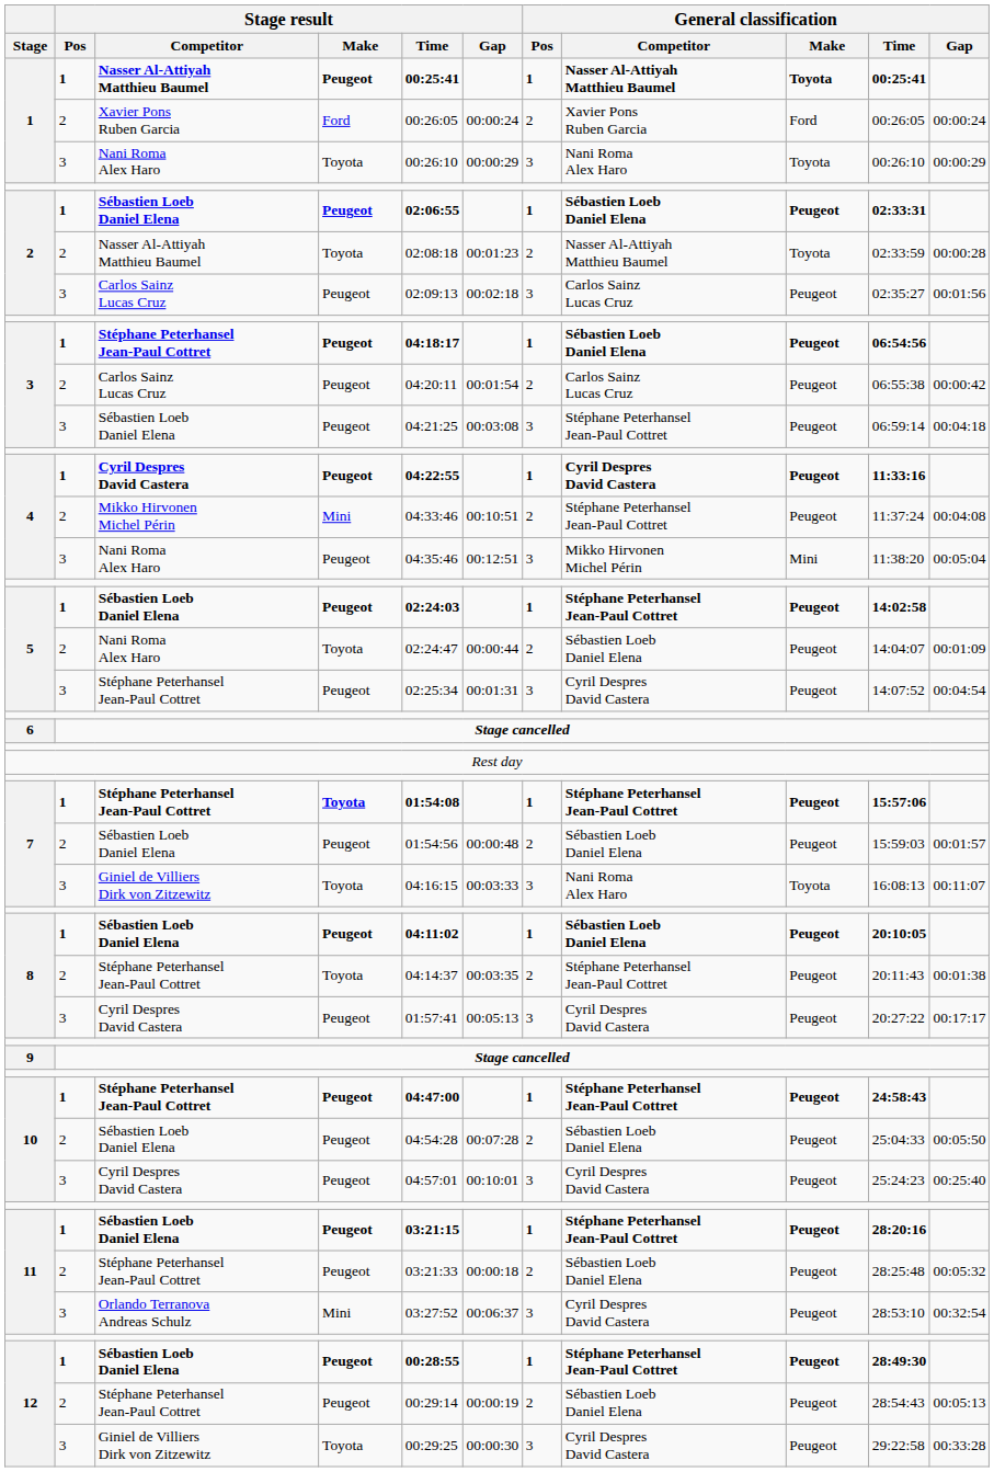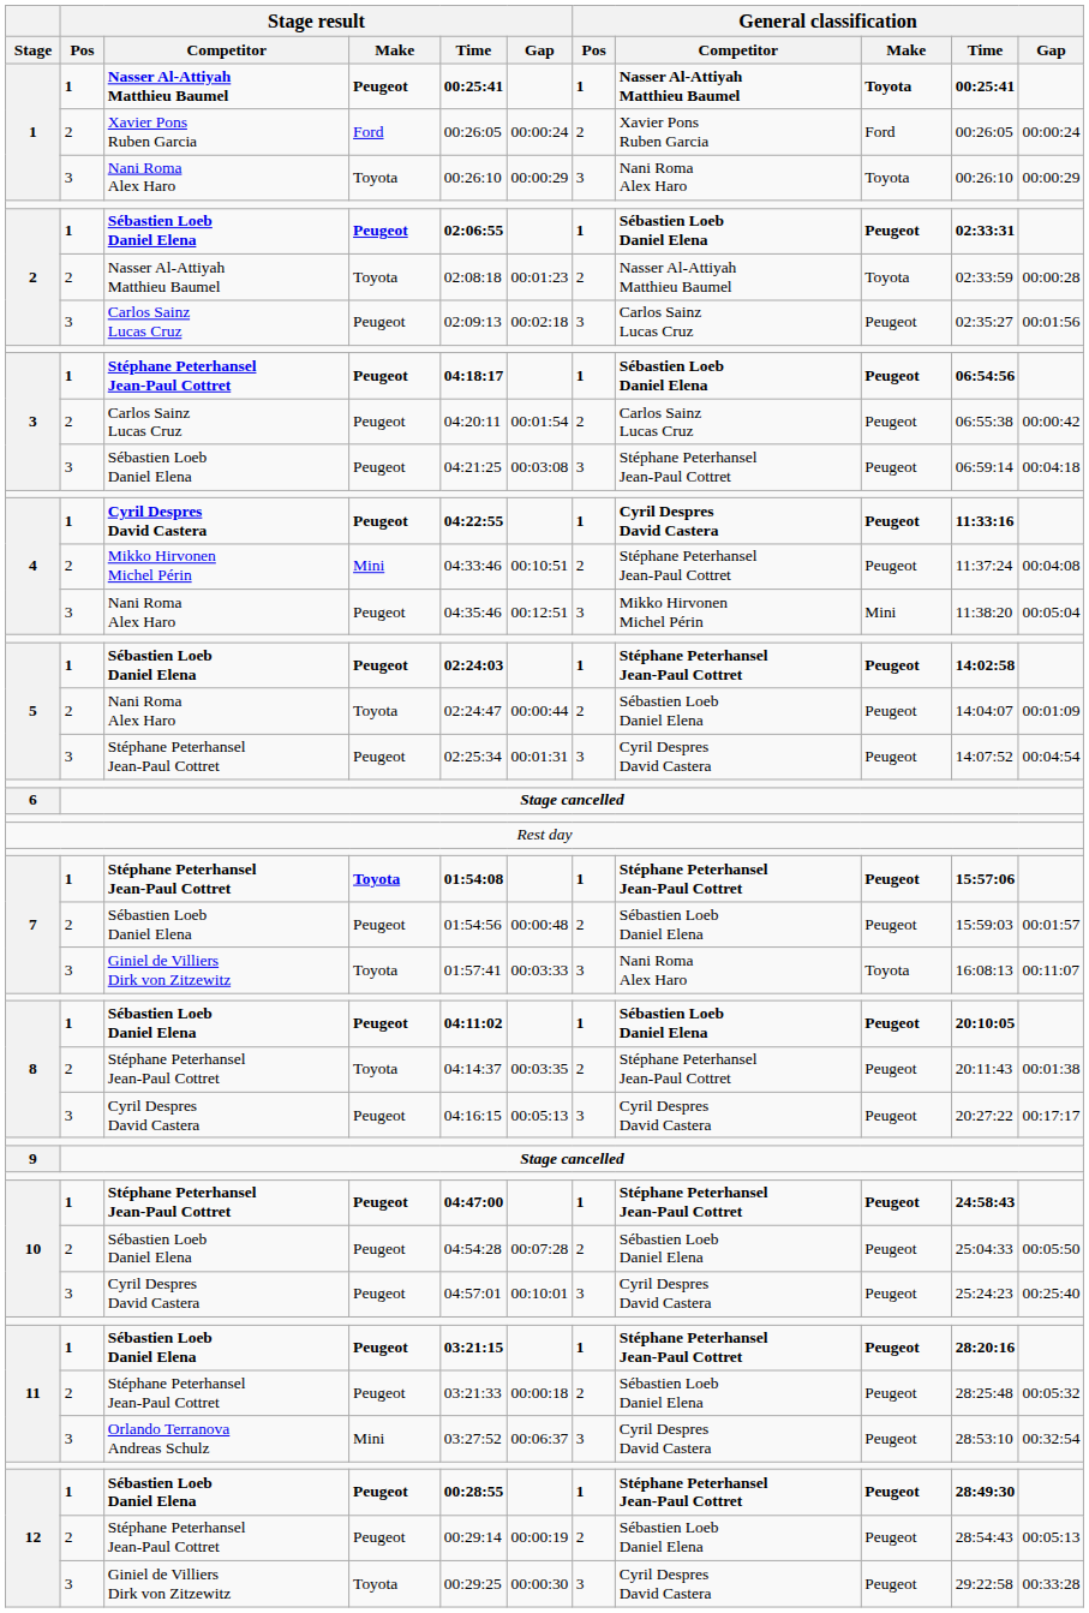7 / Giniel de Villiers Dirk von Zitzewitz | Stage result / Time: 04:16:15 -> 01:57:41
8 / Cyril Despres David Castera | Stage result / Time: 01:57:41 -> 04:16:15
